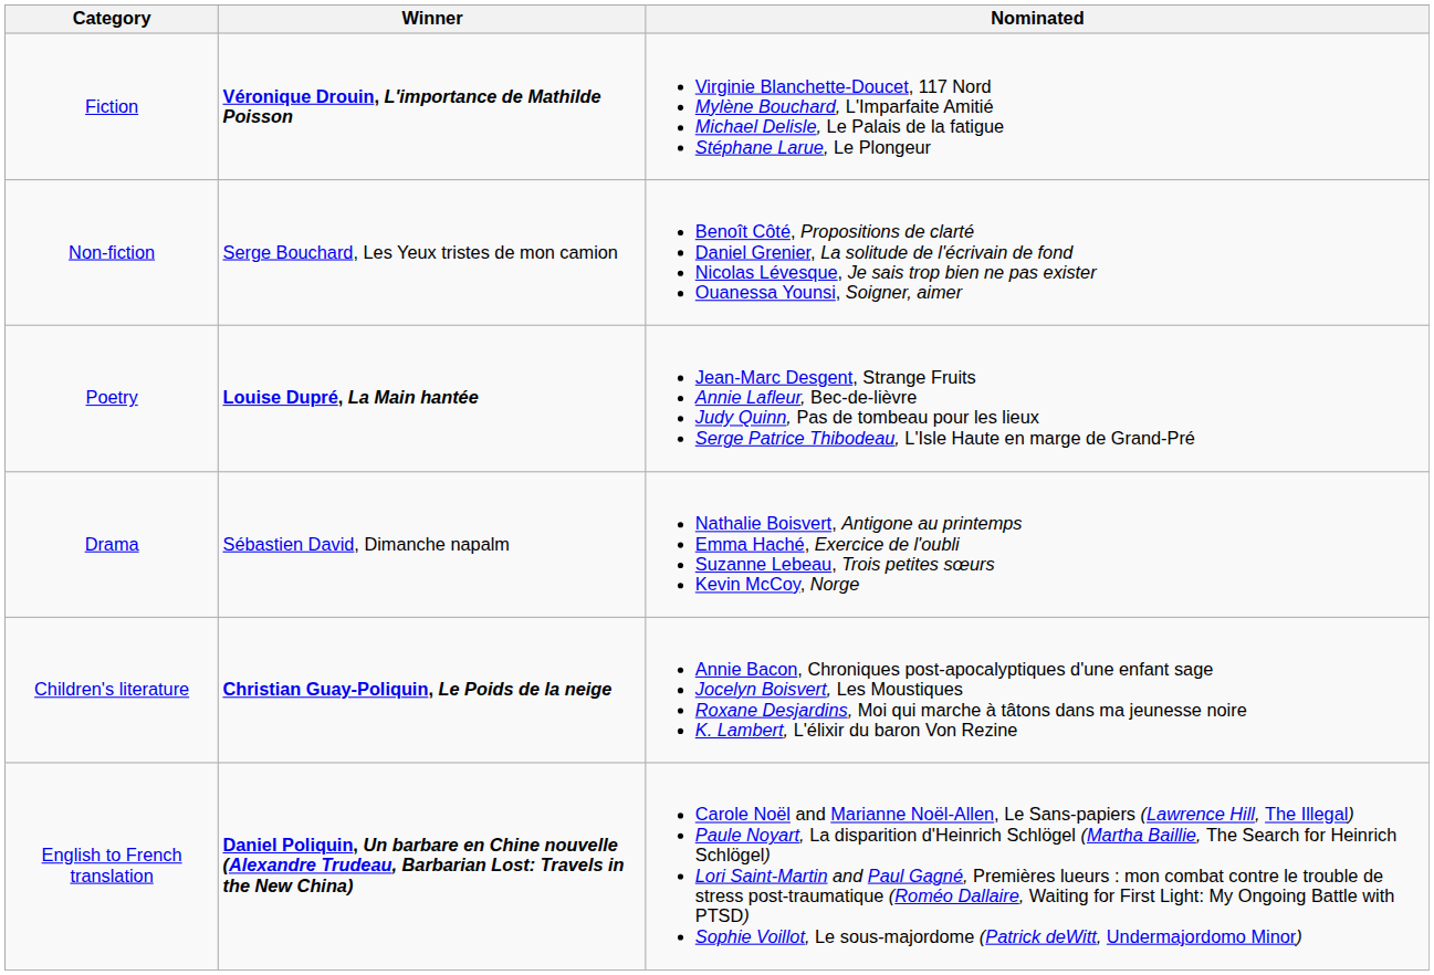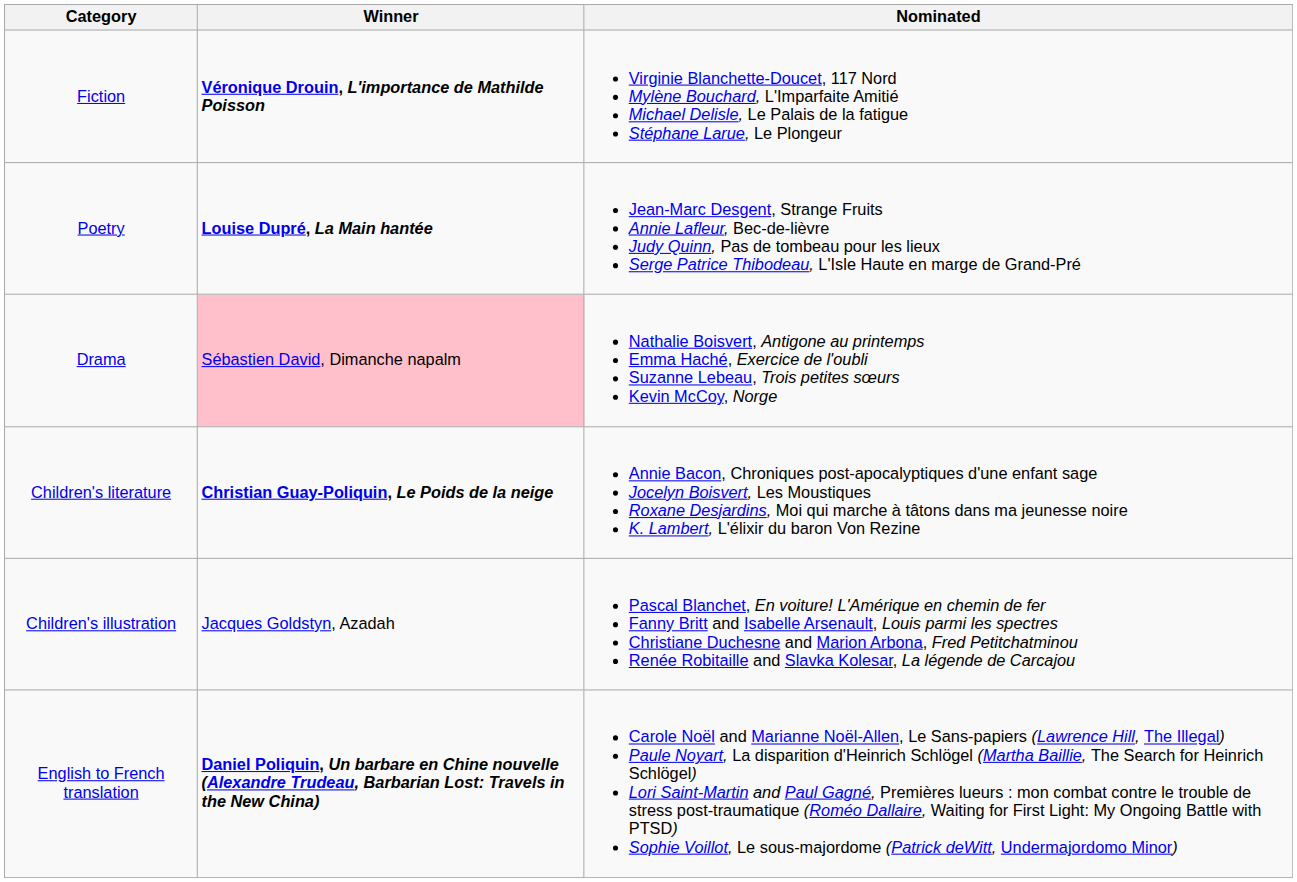- row: Non-fiction | Serge Bouchard, Les Yeux tristes de mon camion | Benoît Côté, Propositions de clarté Daniel Grenier, La solitude de l'écrivain de fond Nicolas Lévesque, Je sais trop bien ne pas exister Ouanessa Younsi, Soigner, aimer
Drama | Winner: no background -> pink background
+ row: Children's illustration | Jacques Goldstyn, Azadah | Pascal Blanchet, En voiture! L'Amérique en chemin de fer Fanny Britt and Isabelle Arsenault, Louis parmi les spectres Christiane Duchesne and Marion Arbona, Fred Petitchatminou Renée Robitaille and Slavka Kolesar, La légende de Carcajou
